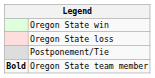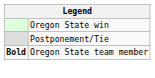- row: Oregon State loss
